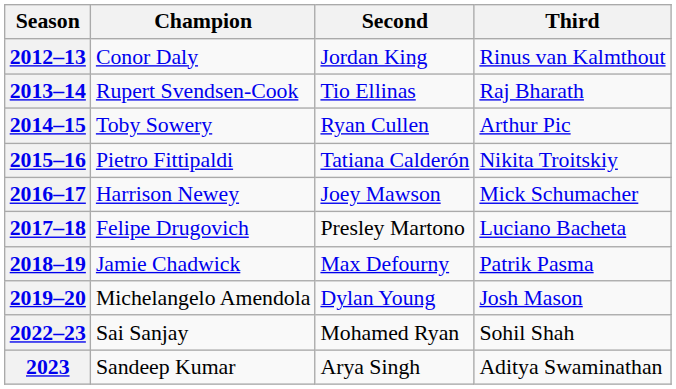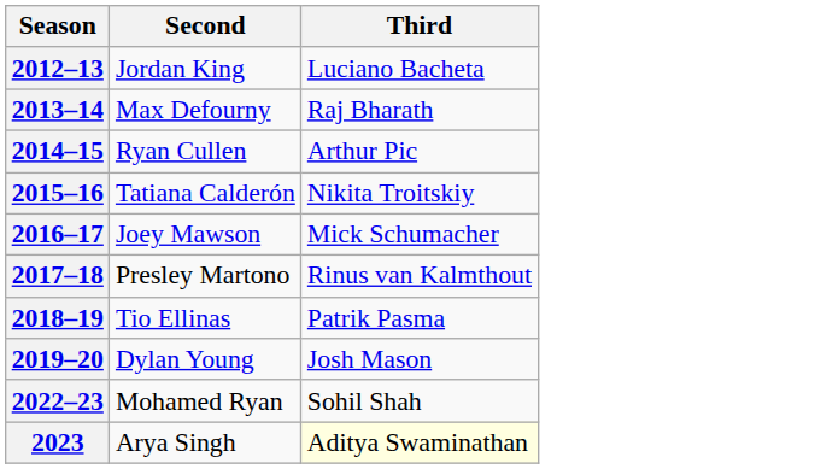- column: Champion | Conor Daly | Rupert Svendsen-Cook | Toby Sowery | Pietro Fittipaldi | Harrison Newey | Felipe Drugovich | Jamie Chadwick | Michelangelo Amendola | Sai Sanjay | Sandeep Kumar
2012–13 | Third: Rinus van Kalmthout -> Luciano Bacheta
2013–14 | Second: Tio Ellinas -> Max Defourny
2017–18 | Third: Luciano Bacheta -> Rinus van Kalmthout
2018–19 | Second: Max Defourny -> Tio Ellinas
2023 | Third: no background -> lightyellow background
